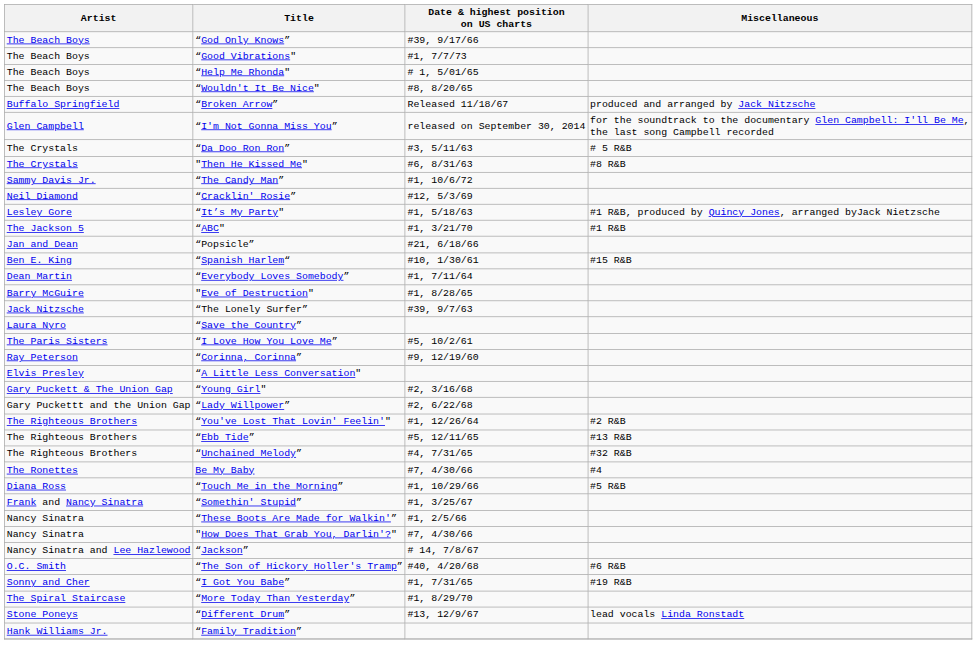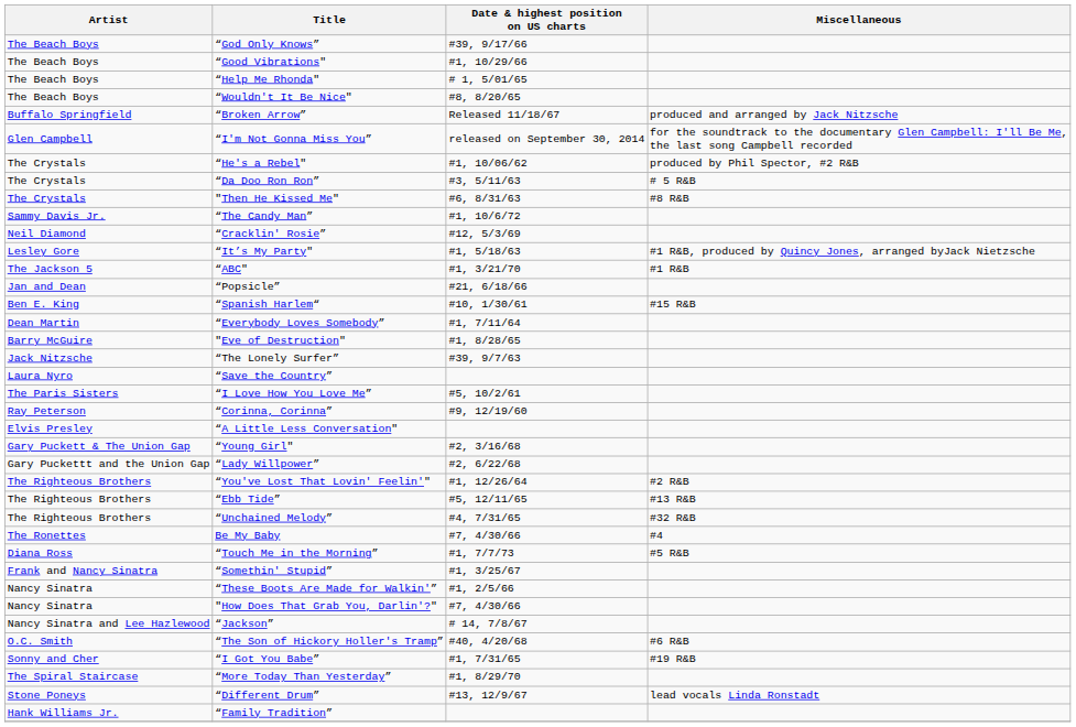“Good Vibrations" | Date & highest position on US charts: #1, 7/7/73 -> #1, 10/29/66
+ row: The Crystals | “He's a Rebel" | #1, 10/06/62 | produced by Phil Spector, #2 R&B
“Touch Me in the Morning” | Date & highest position on US charts: #1, 10/29/66 -> #1, 7/7/73
